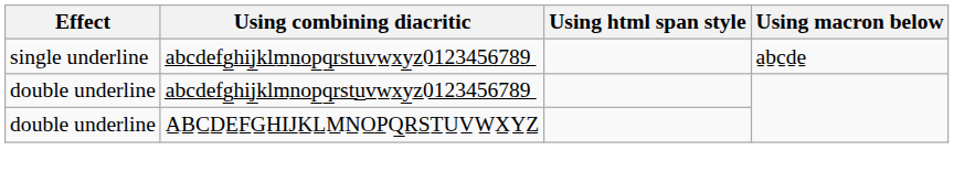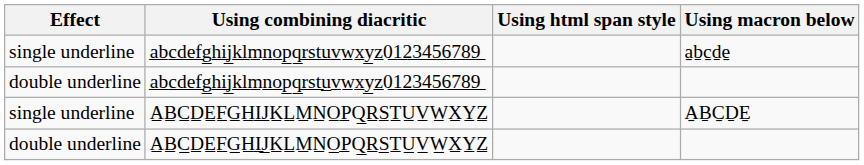+ row: single underline | A̲B̲C̲D̲E̲F̲G̲H̲I̲J̲K̲L̲M̲N̲O̲P̲Q̲R̲S̲T̲U̲V̲W̲X̲Y̲Z̲ | A̱ḆC̱ḎE̱
